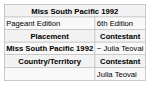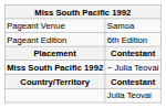+ row: Pageant Venue | Samoa
